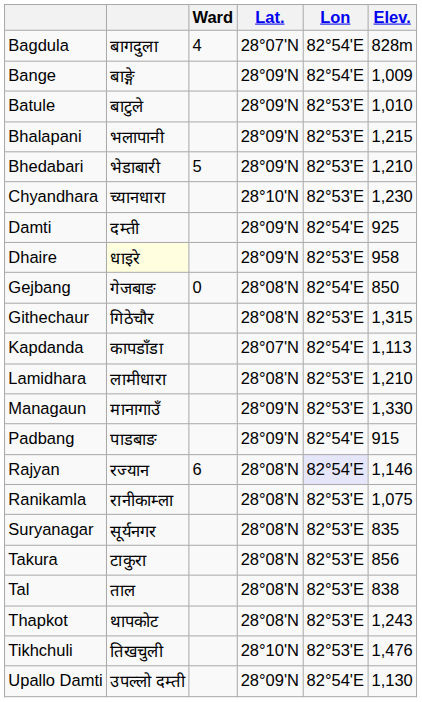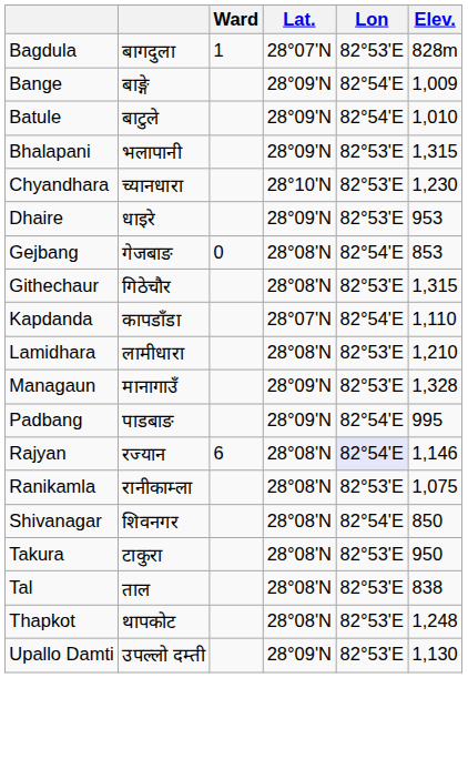Bagdula | Ward: 4 -> 1
Bagdula | Lon: 82°54'E -> 82°53'E
Batule | Lon: 82°53'E -> 82°54'E
Bhalapani | Elev.: 1,215 -> 1,315
- row: Bhedabari | भेडाबारी | 5 | 28°09'N | 82°53'E | 1,210
- row: Damti | दम्ती | 28°09'N | 82°54'E | 925
Dhaire | column 2: lightyellow background -> no background
Dhaire | Elev.: 958 -> 953
Gejbang | Elev.: 850 -> 853
Kapdanda | Elev.: 1,113 -> 1,110
Managaun | Elev.: 1,330 -> 1,328
Padbang | Elev.: 915 -> 995
+ row: Shivanagar | शिवनगर | 28°08'N | 82°54'E | 850
- row: Suryanagar | सूर्यनगर | 28°08'N | 82°53'E | 835
Takura | Elev.: 856 -> 950
Thapkot | Elev.: 1,243 -> 1,248
- row: Tikhchuli | तिखचुली | 28°10'N | 82°53'E | 1,476
Upallo Damti | Lon: 82°54'E -> 82°53'E
